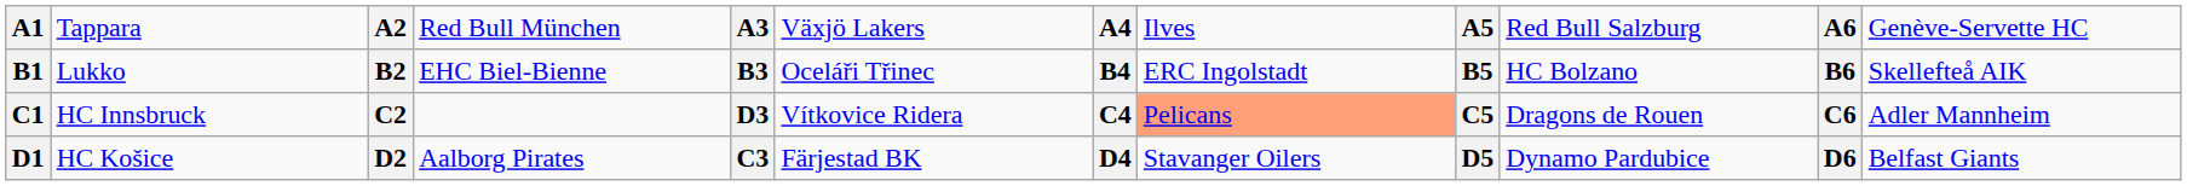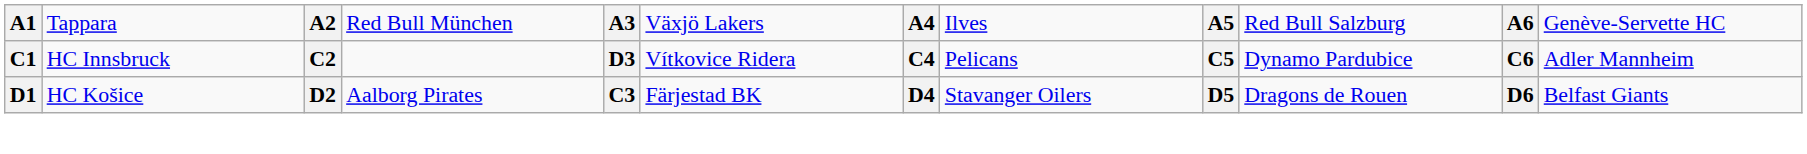- row: B1 | Lukko | B2 | EHC Biel-Bienne | B3 | Oceláři Třinec | B4 | ERC Ingolstadt | B5 | HC Bolzano | B6 | Skellefteå AIK
C1 | column 8: lightsalmon background -> no background
C1 | column 10: Dragons de Rouen -> Dynamo Pardubice
D1 | column 10: Dynamo Pardubice -> Dragons de Rouen
